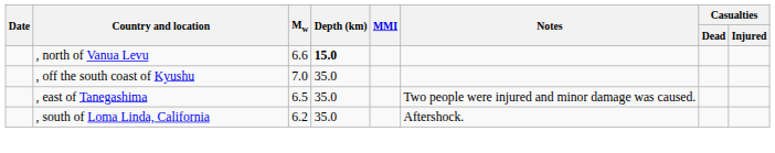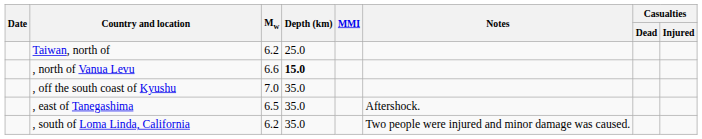+ row: Taiwan, north of | 6.2 | 25.0
, east of Tanegashima | Notes: Two people were injured and minor damage was caused. -> Aftershock.
, south of Loma Linda, California | Notes: Aftershock. -> Two people were injured and minor damage was caused.
